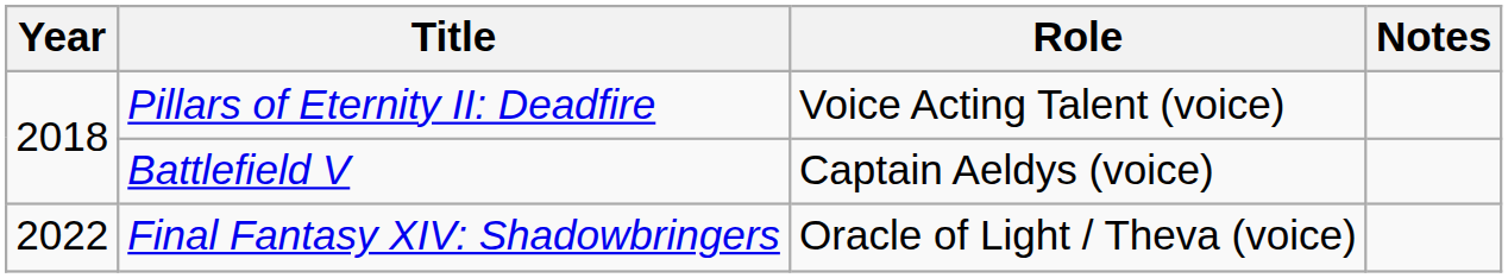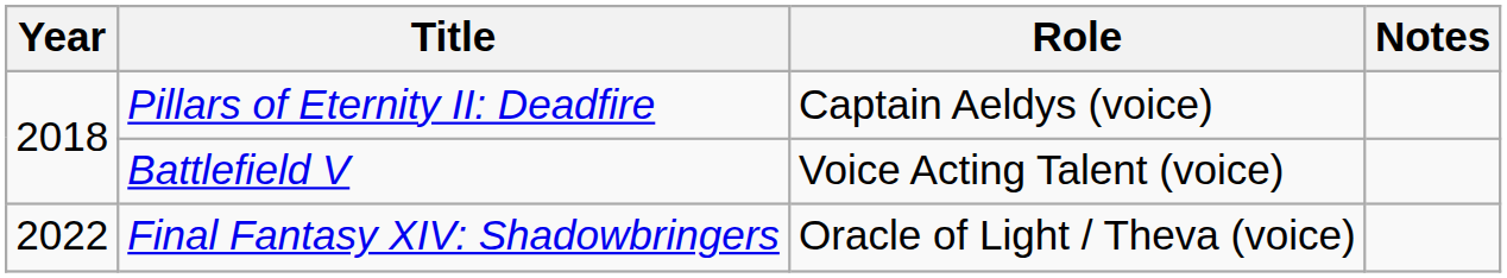Pillars of Eternity II: Deadfire | Role: Voice Acting Talent (voice) -> Captain Aeldys (voice)
Battlefield V | Role: Captain Aeldys (voice) -> Voice Acting Talent (voice)
